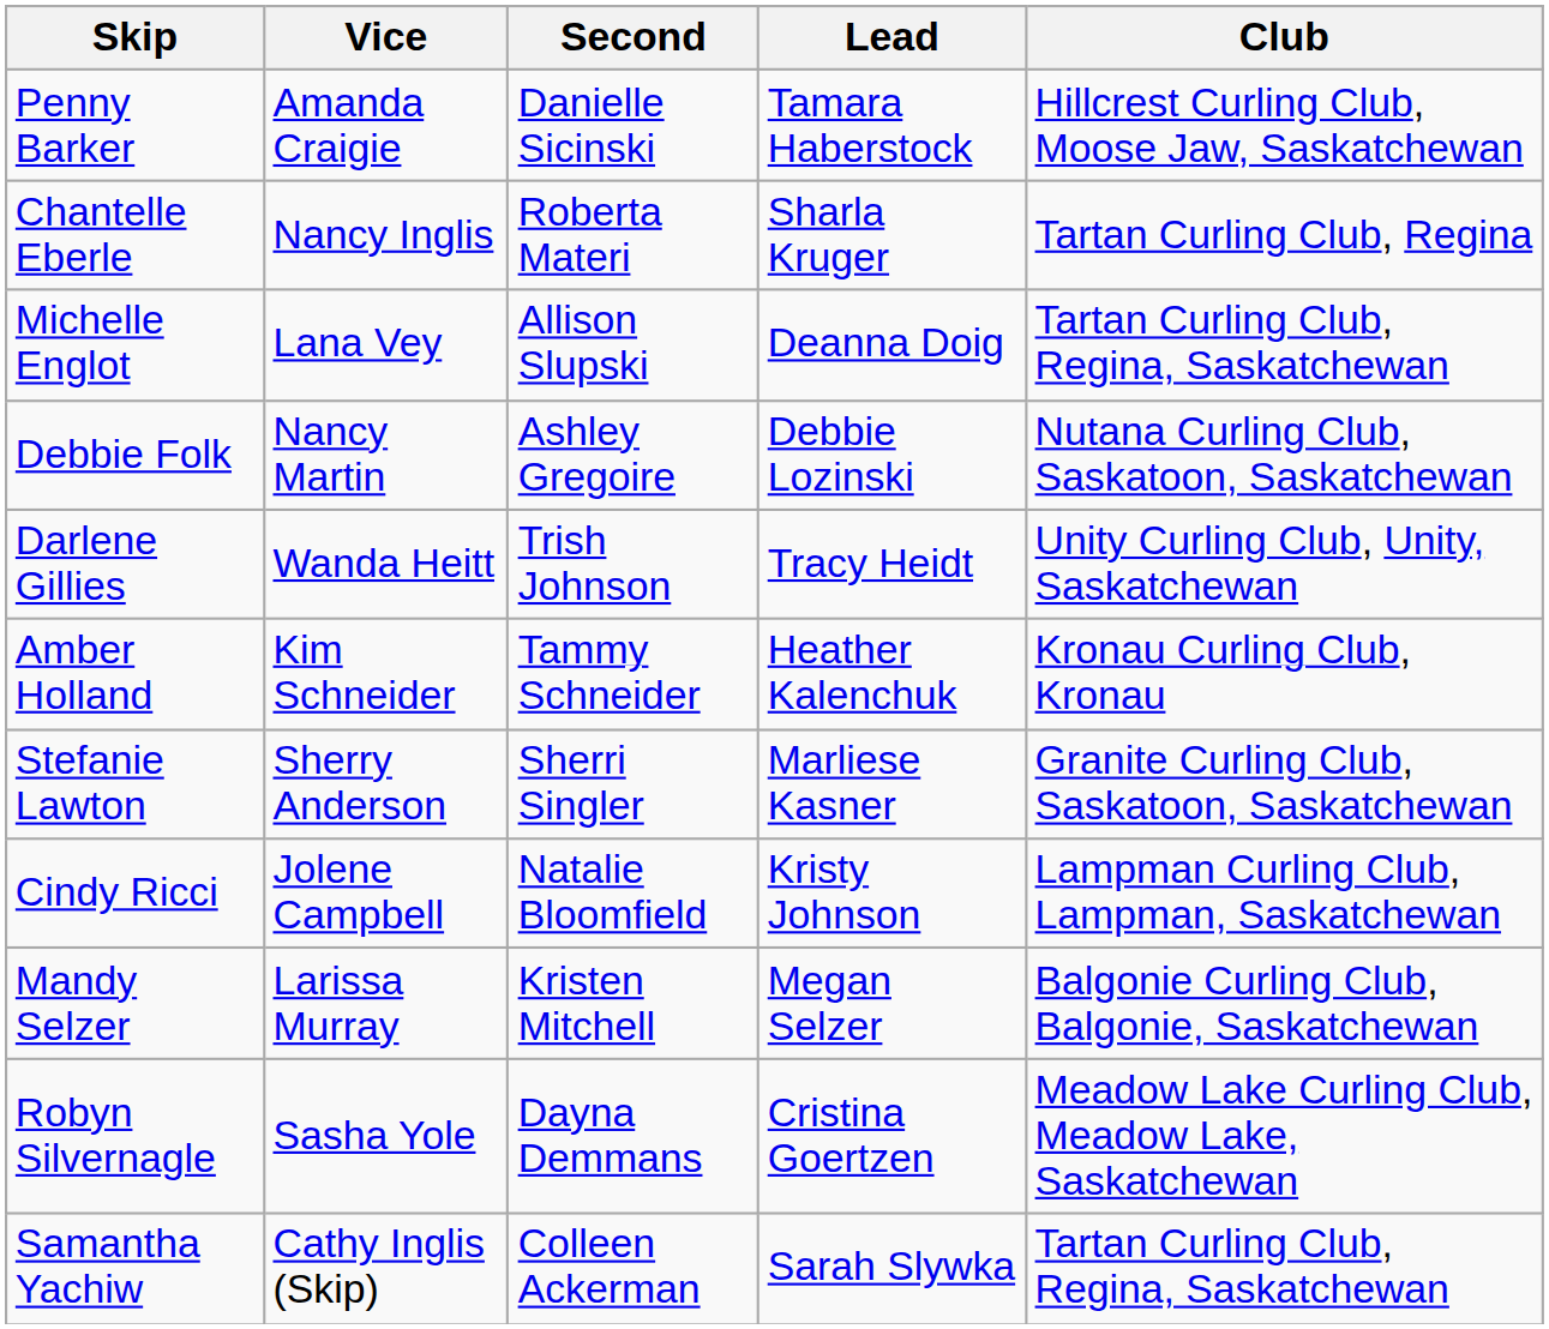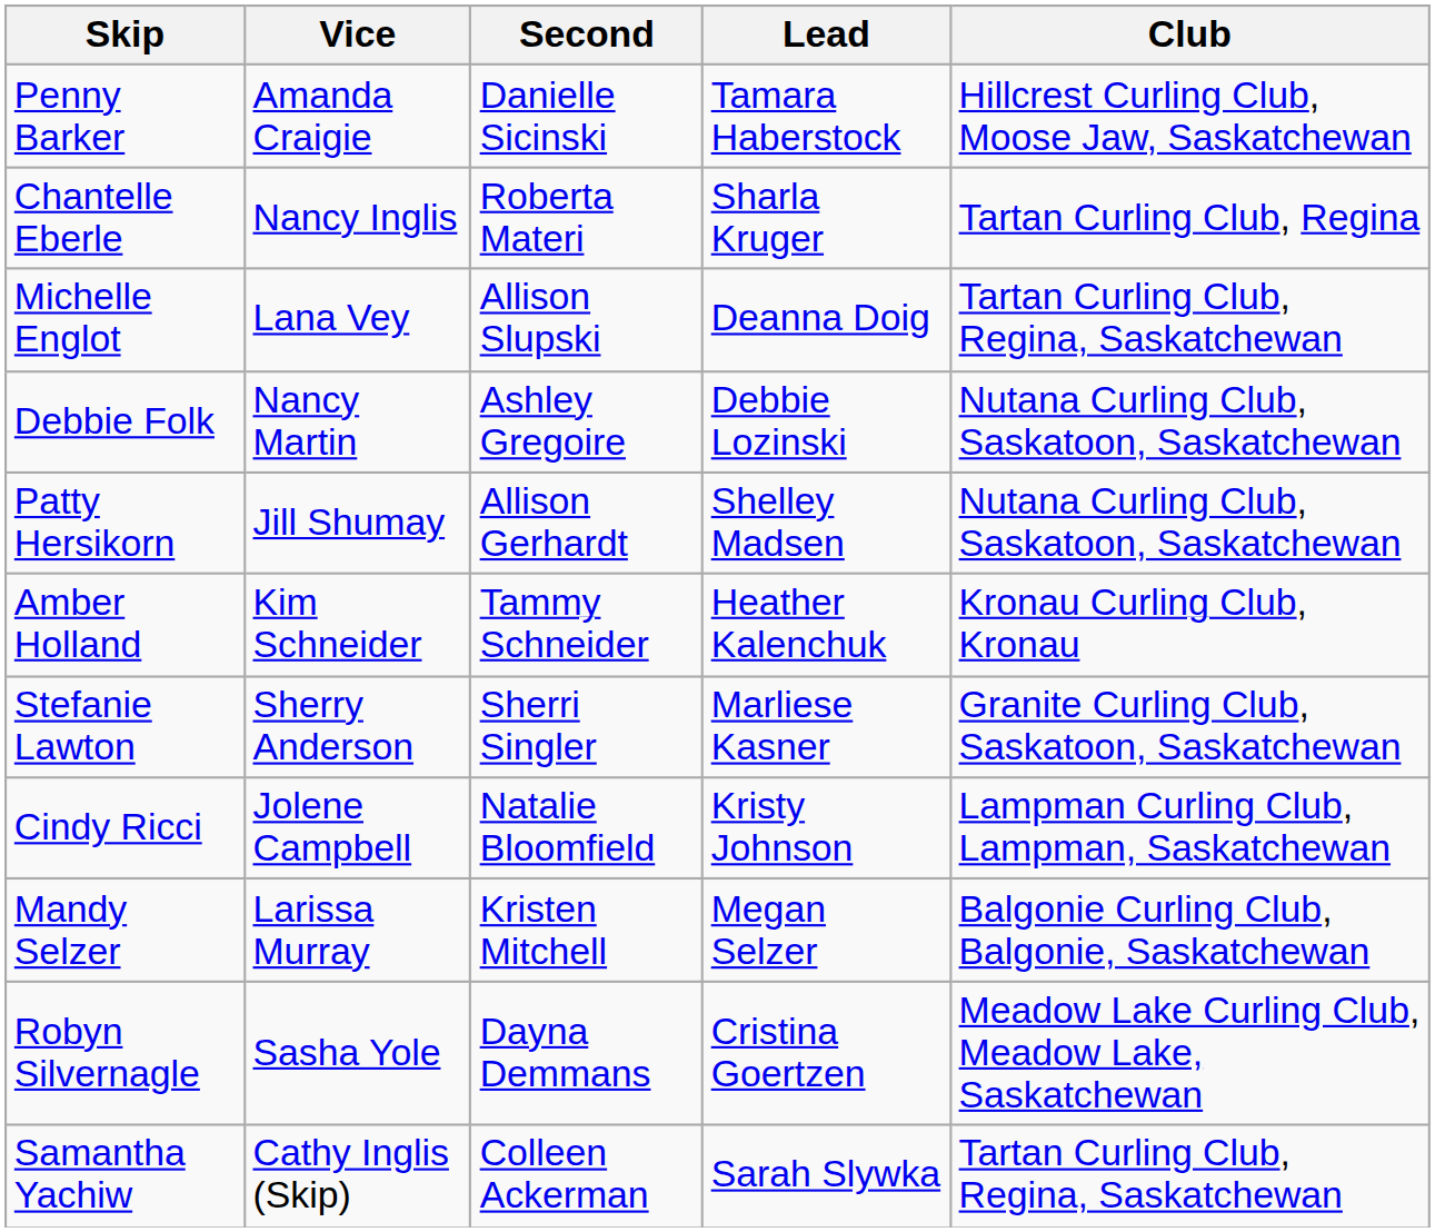- row: Darlene Gillies | Wanda Heitt | Trish Johnson | Tracy Heidt | Unity Curling Club, Unity, Saskatchewan
+ row: Patty Hersikorn | Jill Shumay | Allison Gerhardt | Shelley Madsen | Nutana Curling Club, Saskatoon, Saskatchewan
